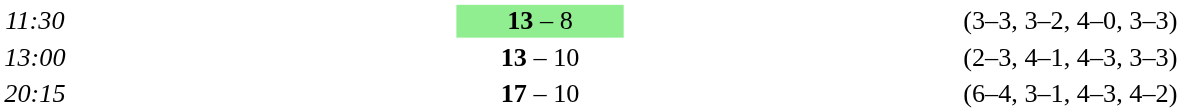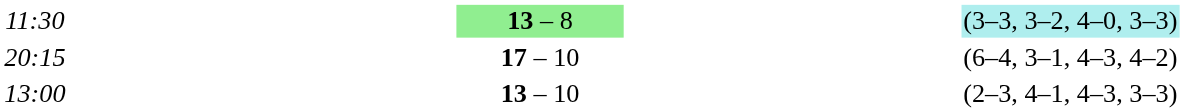11:30 | column 5: no background -> paleturquoise background
rows swapped: 13:00 <-> 20:15
